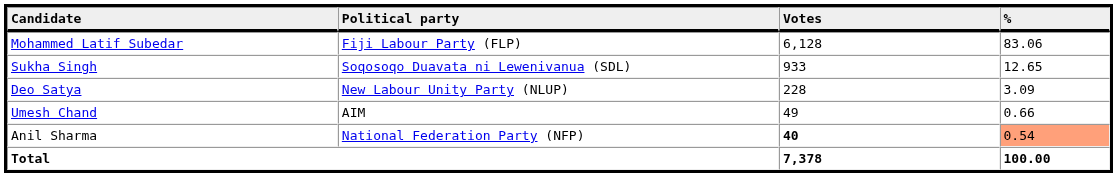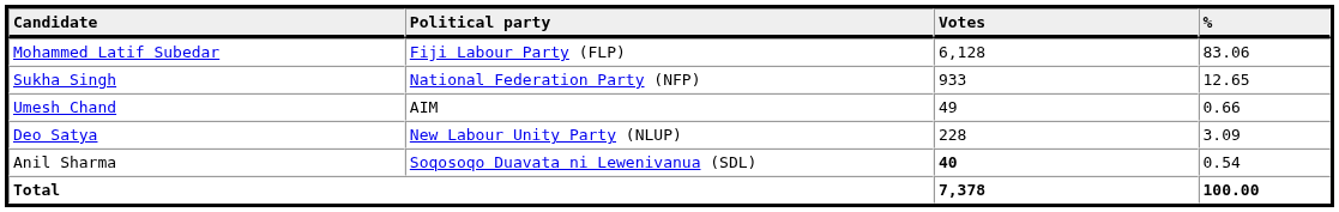Sukha Singh | Political party: Soqosoqo Duavata ni Lewenivanua (SDL) -> National Federation Party (NFP)
rows swapped: Deo Satya <-> Umesh Chand
Anil Sharma | Political party: National Federation Party (NFP) -> Soqosoqo Duavata ni Lewenivanua (SDL)
Anil Sharma | %: lightsalmon background -> no background
